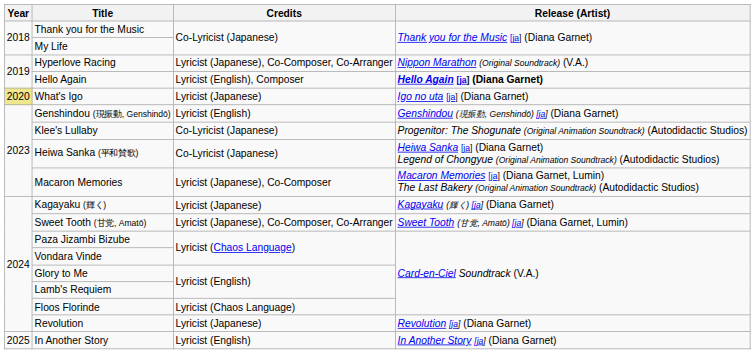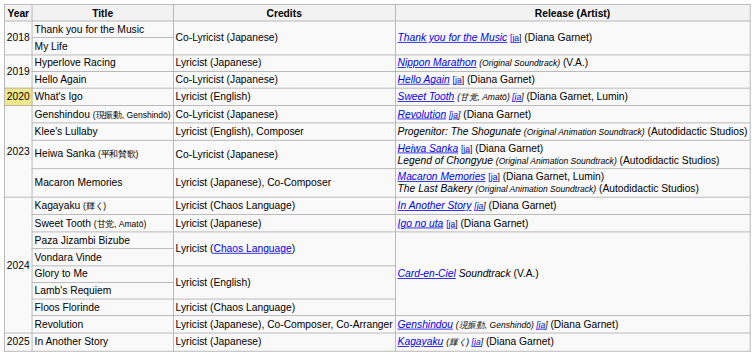Hyperlove Racing | Credits: Lyricist (Japanese), Co-Composer, Co-Arranger -> Lyricist (Japanese)
Hello Again | Credits: Lyricist (English), Composer -> Co-Lyricist (Japanese)
Hello Again | Release (Artist): bold -> normal
What's Igo | Credits: Lyricist (Japanese) -> Lyricist (English)
What's Igo | Release (Artist): Igo no uta [ja] (Diana Garnet) -> Sweet Tooth (甘党, Amatō) [ja] (Diana Garnet, Lumin)
Genshindou (現振動, Genshindō) | Credits: Lyricist (English) -> Co-Lyricist (Japanese)
Genshindou (現振動, Genshindō) | Release (Artist): Genshindou (現振動, Genshindō) [ja] (Diana Garnet) -> Revolution [ja] (Diana Garnet)
Klee's Lullaby | Credits: Co-Lyricist (Japanese) -> Lyricist (English), Composer
Kagayaku (輝く) | Credits: Lyricist (Japanese) -> Lyricist (Chaos Language)
Kagayaku (輝く) | Release (Artist): Kagayaku (輝く) [ja] (Diana Garnet) -> In Another Story [ja] (Diana Garnet)
Sweet Tooth (甘党, Amatō) | Credits: Lyricist (Japanese), Co-Composer, Co-Arranger -> Lyricist (Japanese)
Sweet Tooth (甘党, Amatō) | Release (Artist): Sweet Tooth (甘党, Amatō) [ja] (Diana Garnet, Lumin) -> Igo no uta [ja] (Diana Garnet)
Revolution | Credits: Lyricist (Japanese) -> Lyricist (Japanese), Co-Composer, Co-Arranger
Revolution | Release (Artist): Revolution [ja] (Diana Garnet) -> Genshindou (現振動, Genshindō) [ja] (Diana Garnet)
In Another Story | Credits: Lyricist (English) -> Lyricist (Japanese)
In Another Story | Release (Artist): In Another Story [ja] (Diana Garnet) -> Kagayaku (輝く) [ja] (Diana Garnet)
